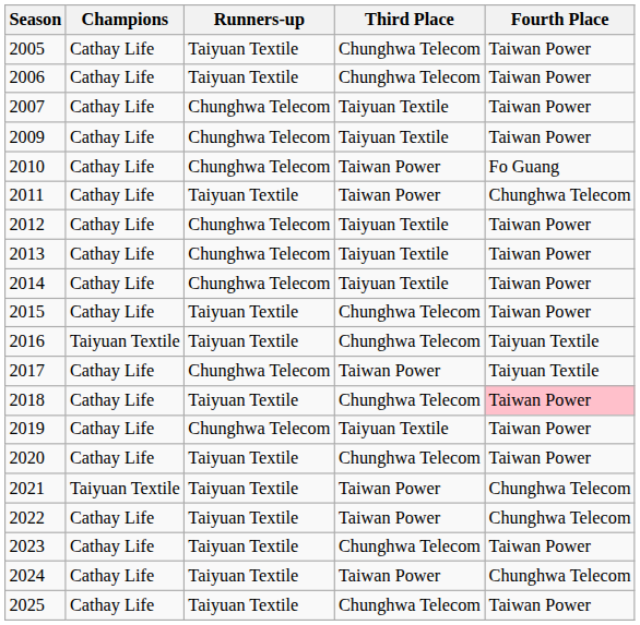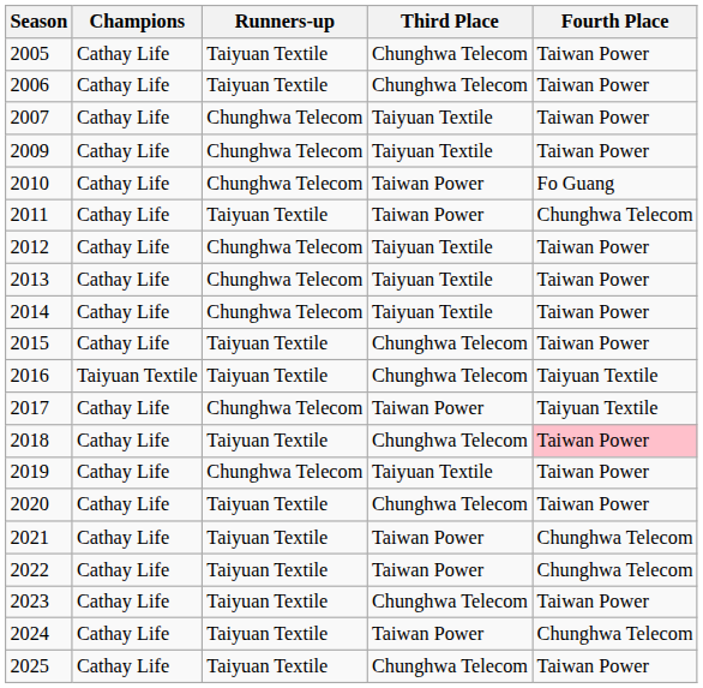2021 | Champions: Taiyuan Textile -> Cathay Life
